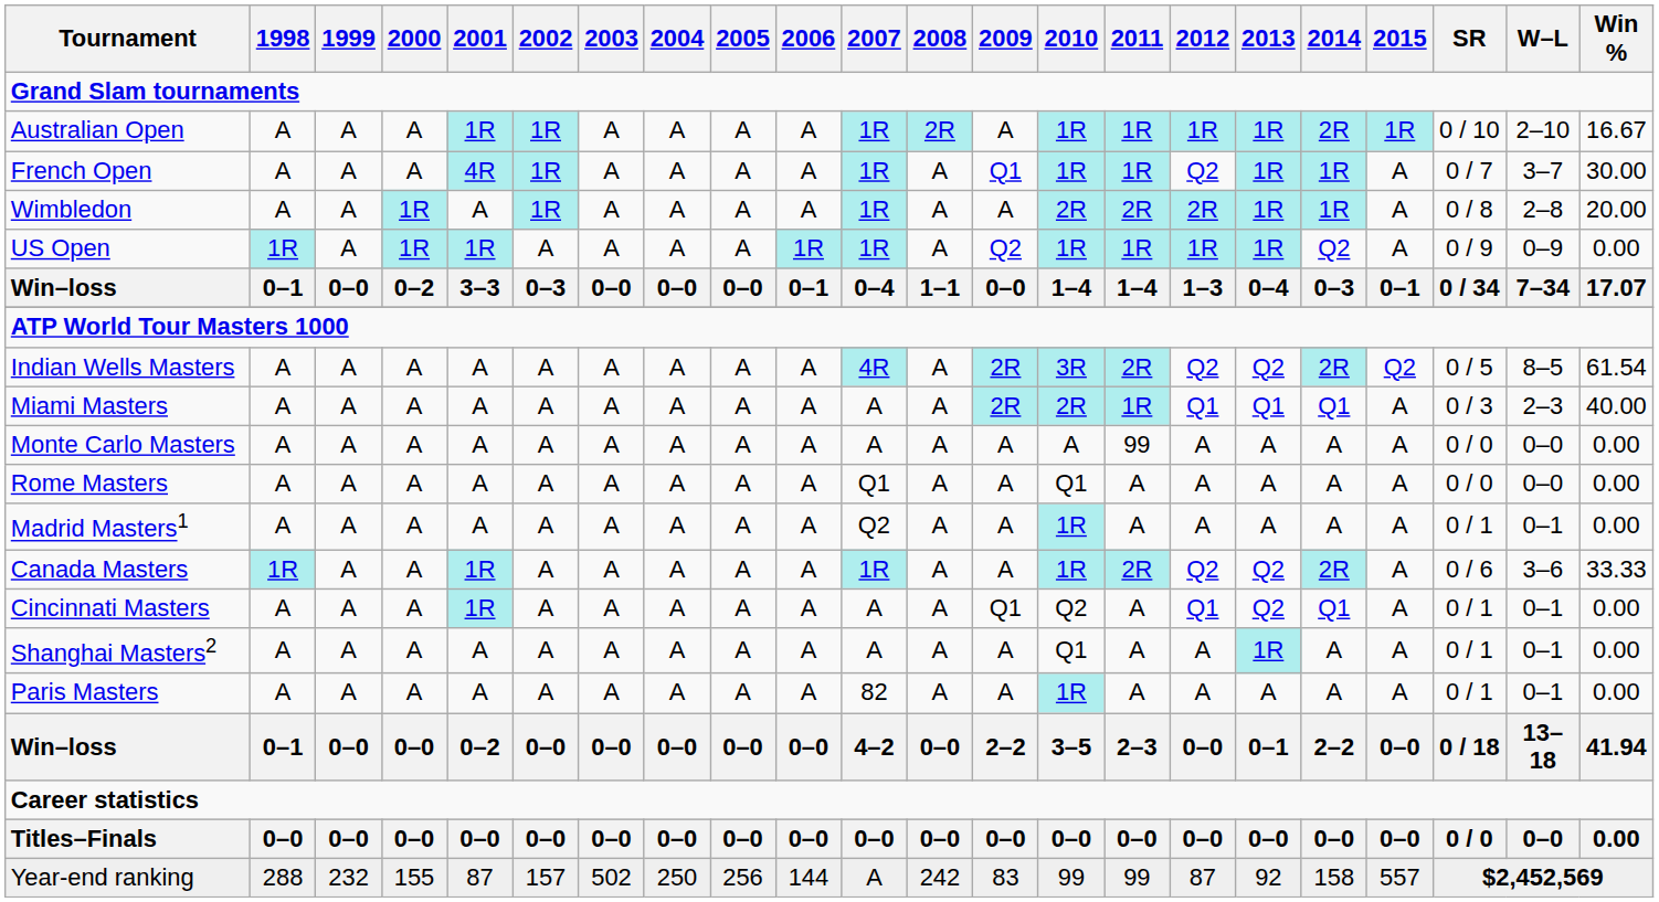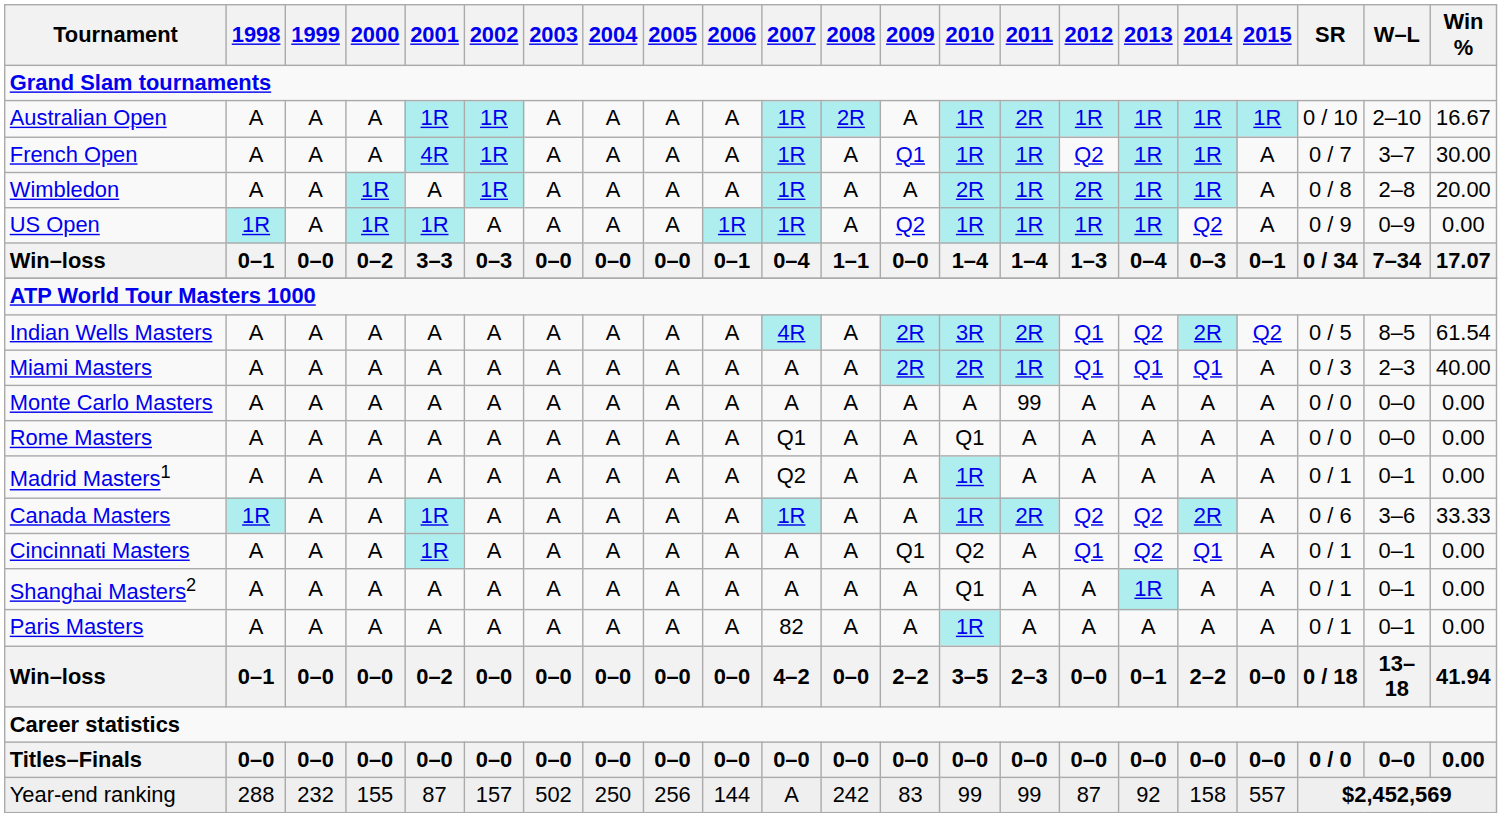Australian Open | 2011: 1R -> 2R
Australian Open | 2014: 2R -> 1R
Wimbledon | 2011: 2R -> 1R
Indian Wells Masters | 2012: Q2 -> Q1
